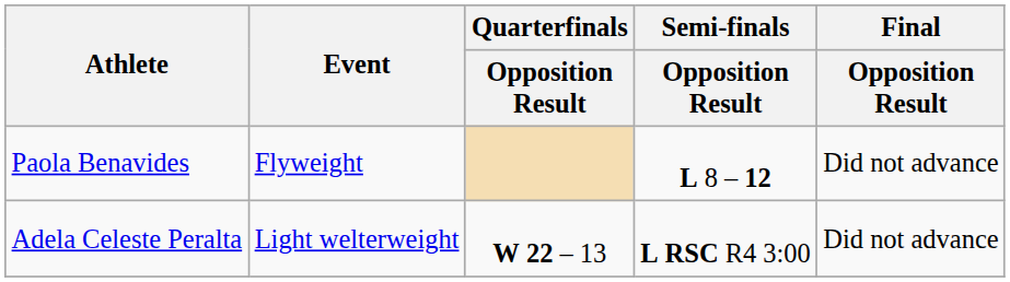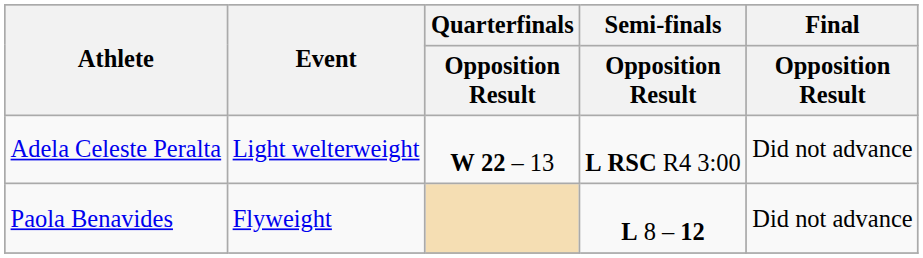rows swapped: Paola Benavides <-> Adela Celeste Peralta
